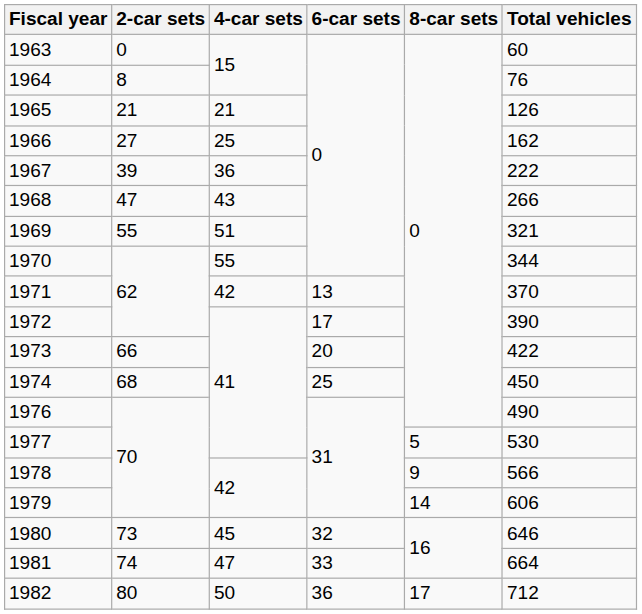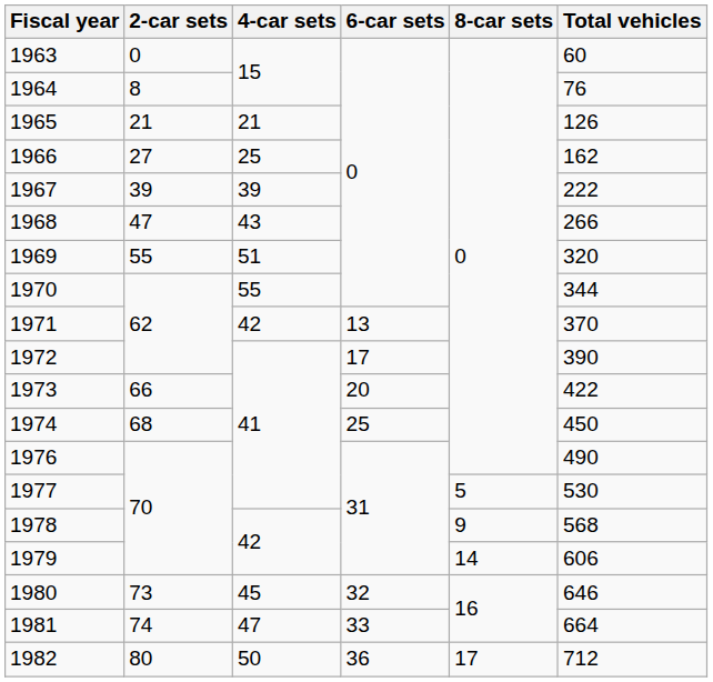1967 | 4-car sets: 36 -> 39
1969 | Total vehicles: 321 -> 320
1978 | Total vehicles: 566 -> 568
